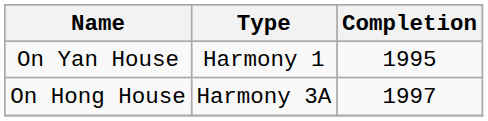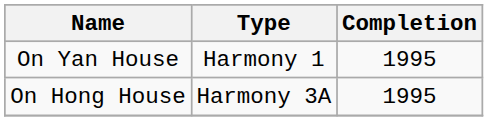On Hong House | Completion: 1997 -> 1995
